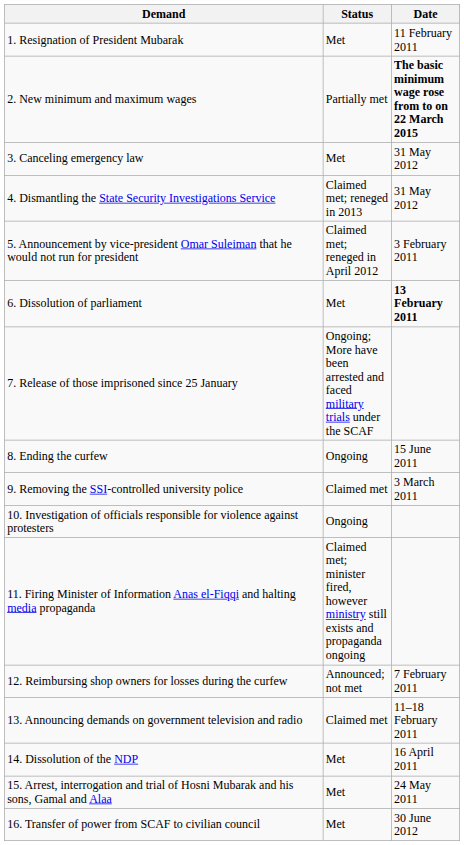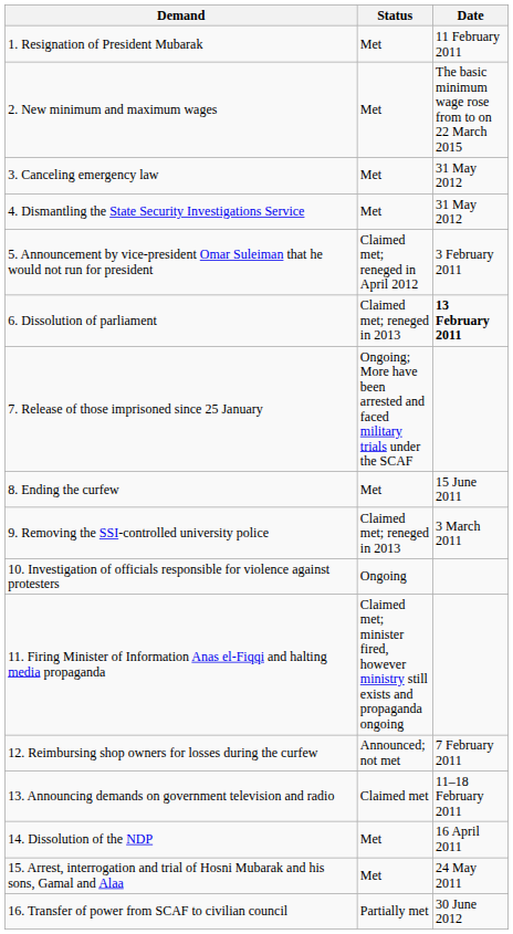2. New minimum and maximum wages | Status: Partially met -> Met
2. New minimum and maximum wages | Date: bold -> normal
4. Dismantling the State Security Investigations Service | Status: Claimed met; reneged in 2013 -> Met
6. Dissolution of parliament | Status: Met -> Claimed met; reneged in 2013
8. Ending the curfew | Status: Ongoing -> Met
9. Removing the SSI-controlled university police | Status: Claimed met -> Claimed met; reneged in 2013
16. Transfer of power from SCAF to civilian council | Status: Met -> Partially met
